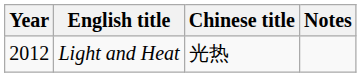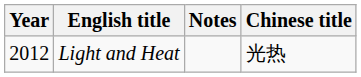columns swapped: Chinese title <-> Notes
